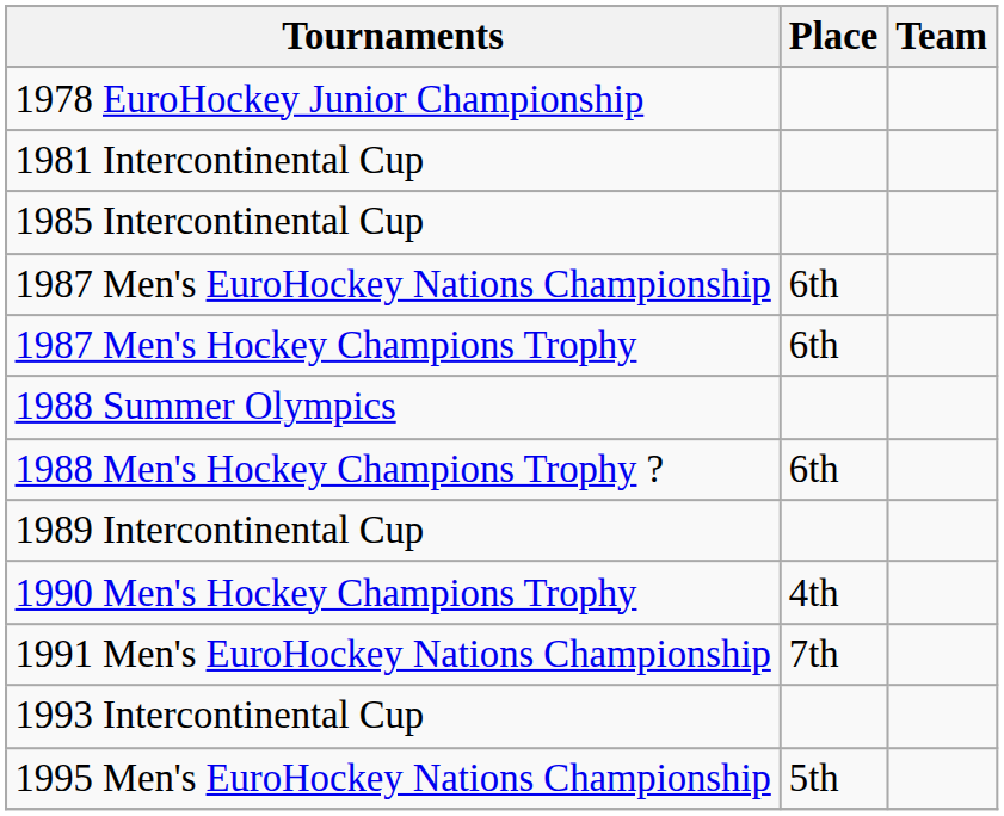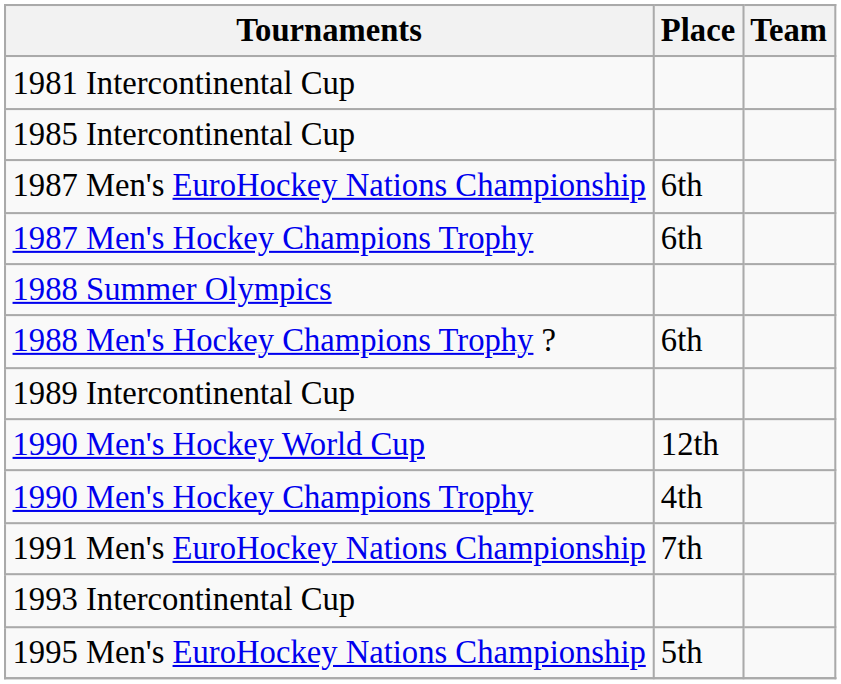- row: 1978 EuroHockey Junior Championship
+ row: 1990 Men's Hockey World Cup | 12th
